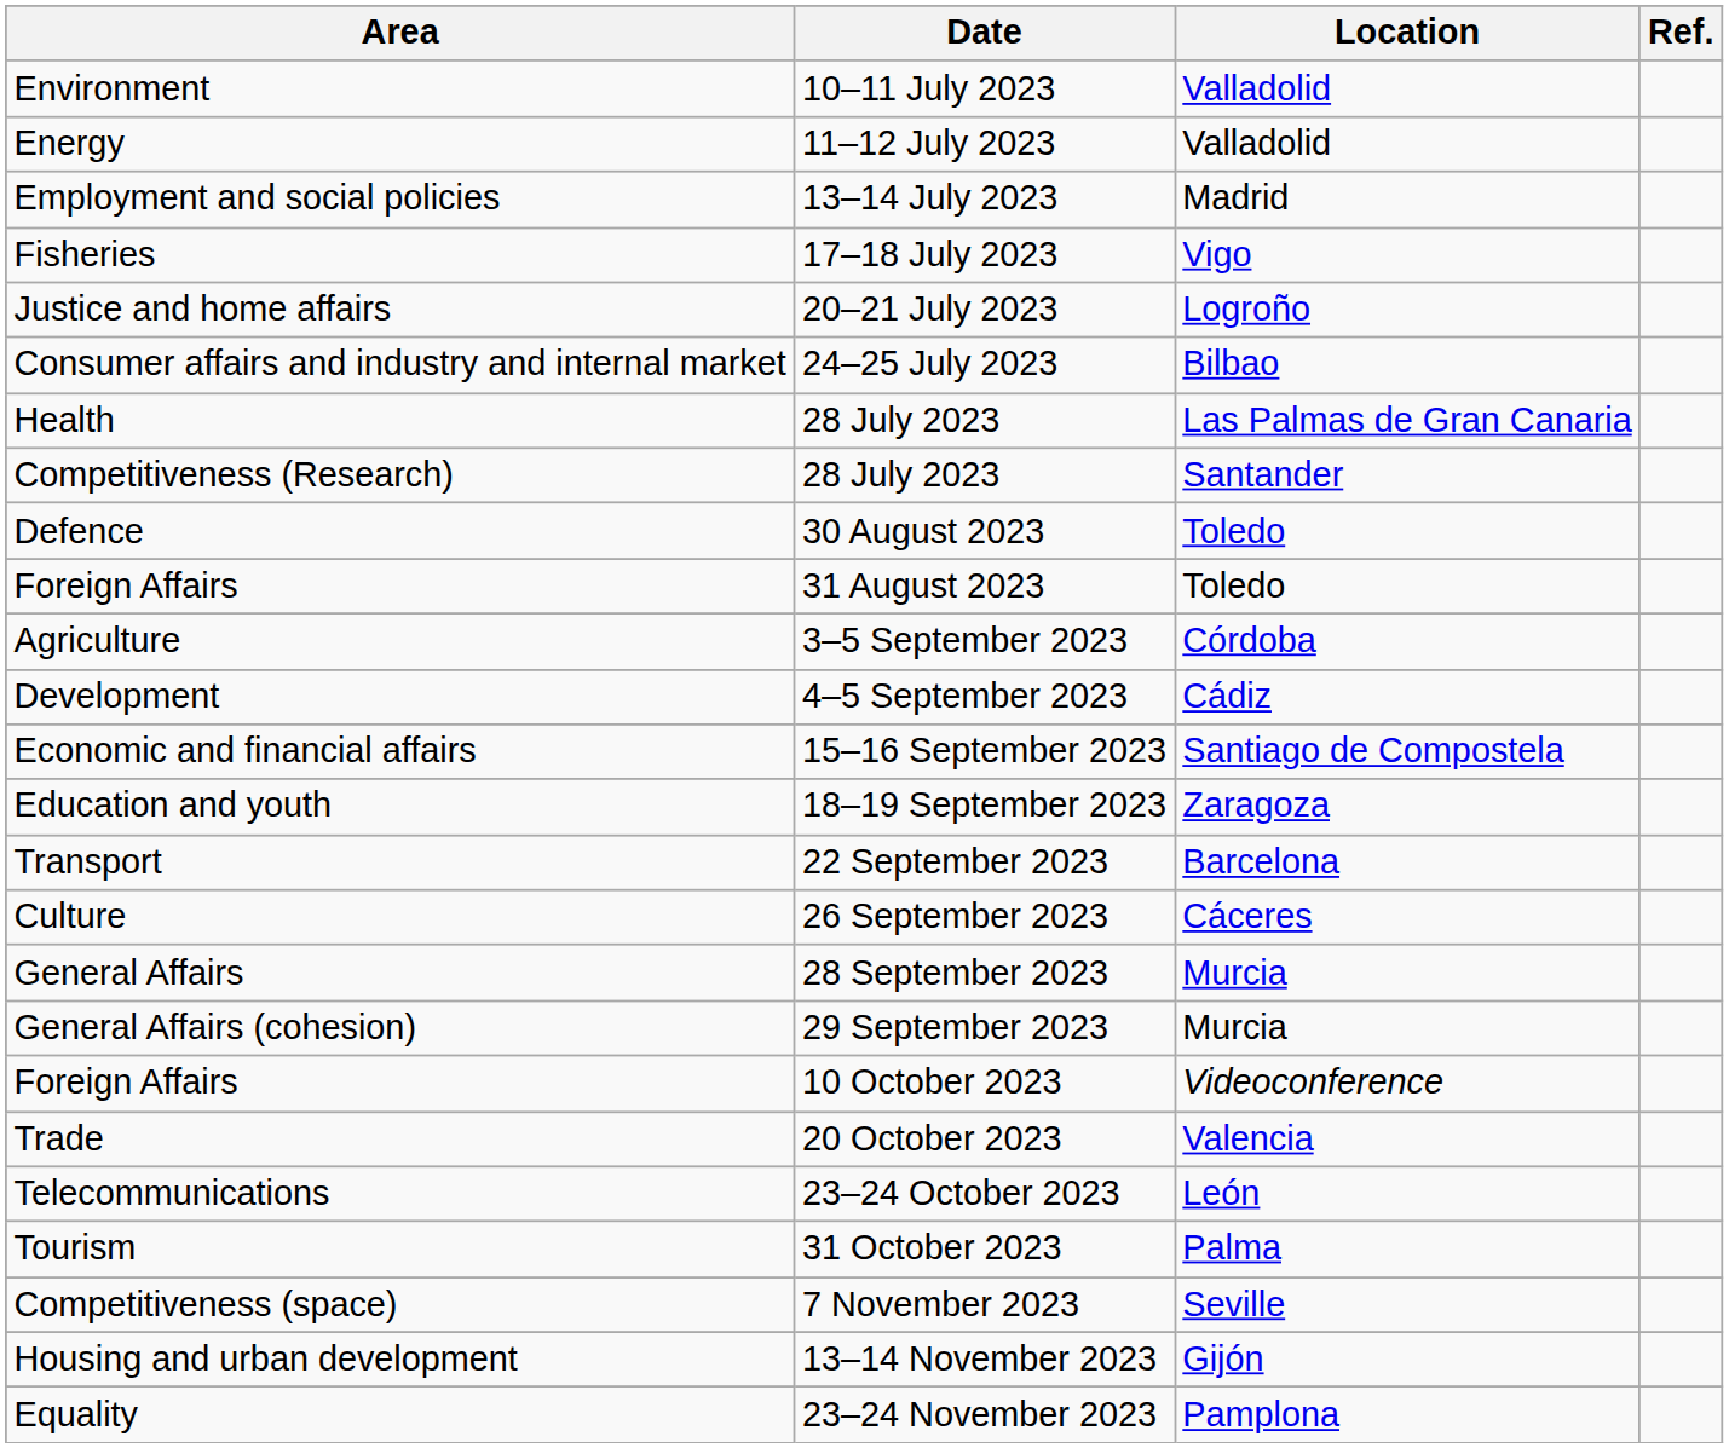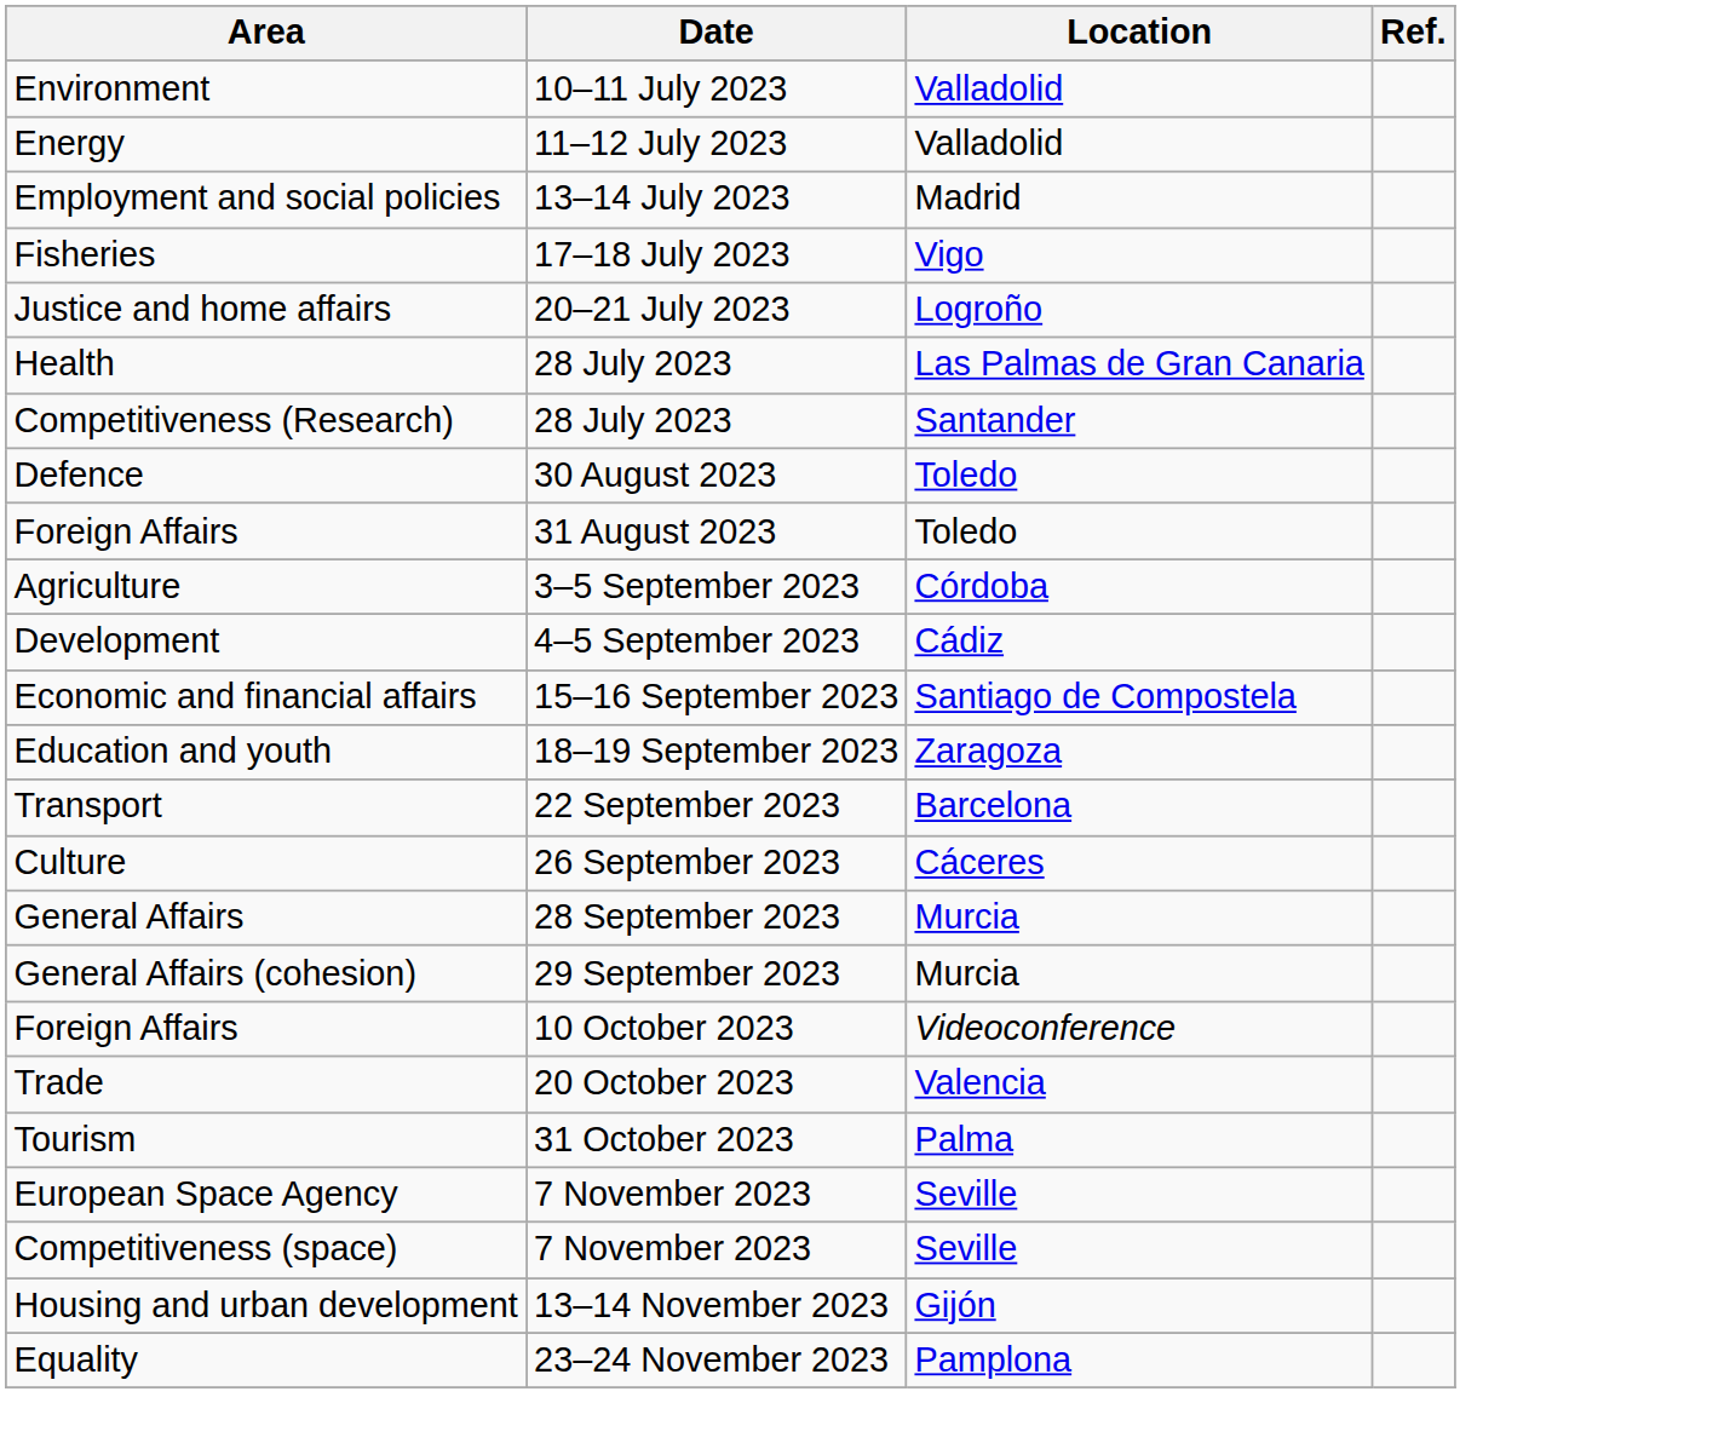- row: Consumer affairs and industry and internal market | 24–25 July 2023 | Bilbao
- row: Telecommunications | 23–24 October 2023 | León
+ row: European Space Agency | 7 November 2023 | Seville
